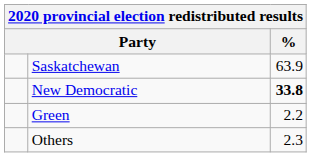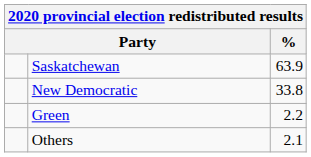New Democratic | %: bold -> normal
Others | %: 2.3 -> 2.1
